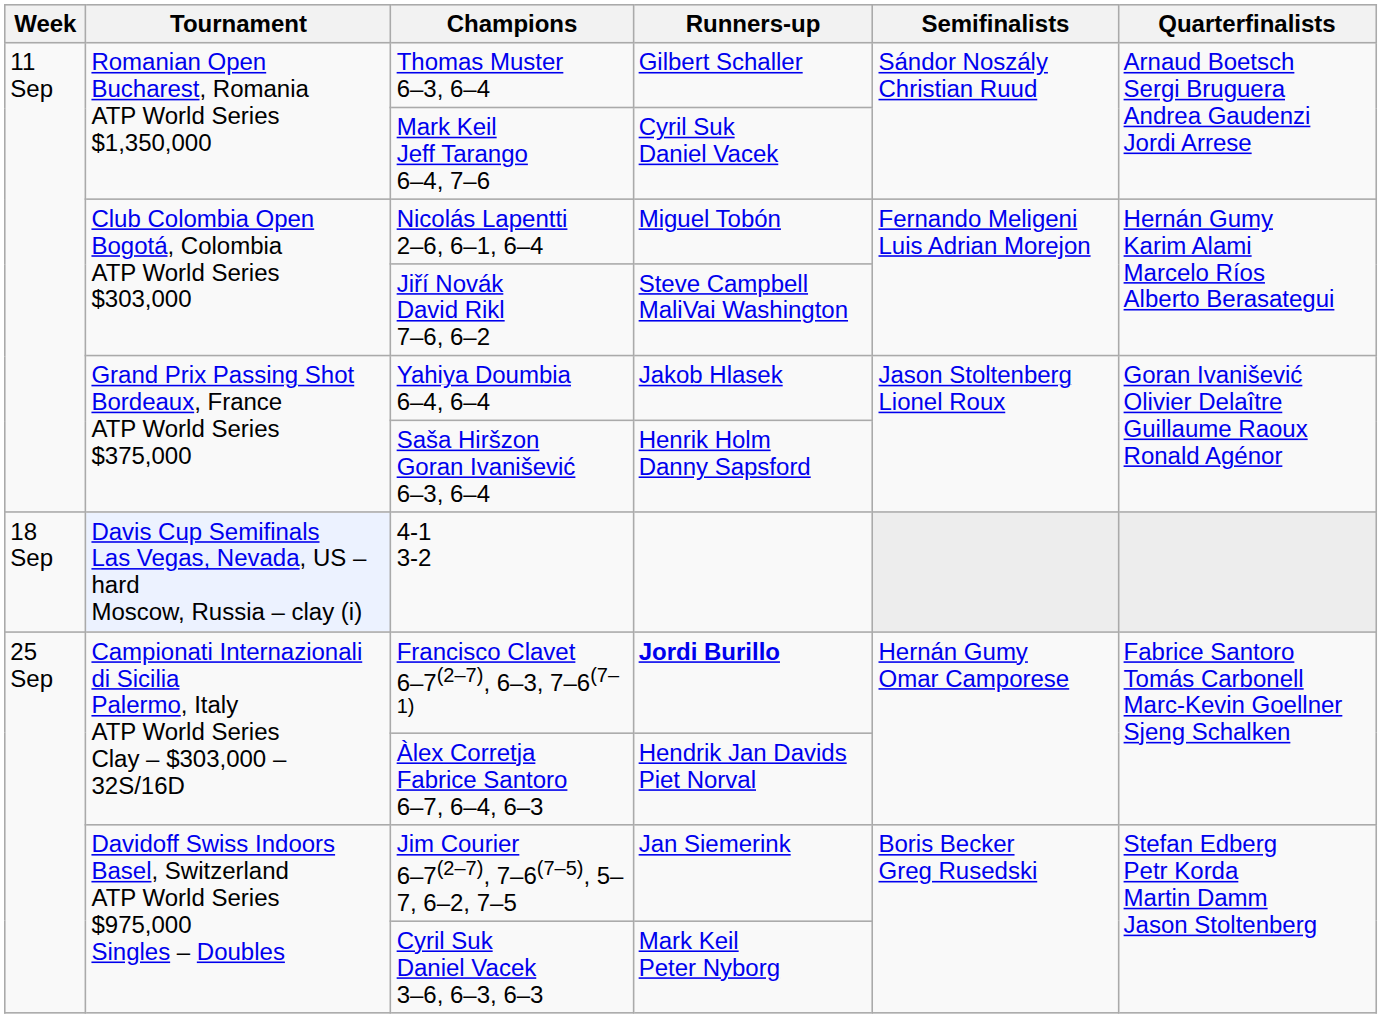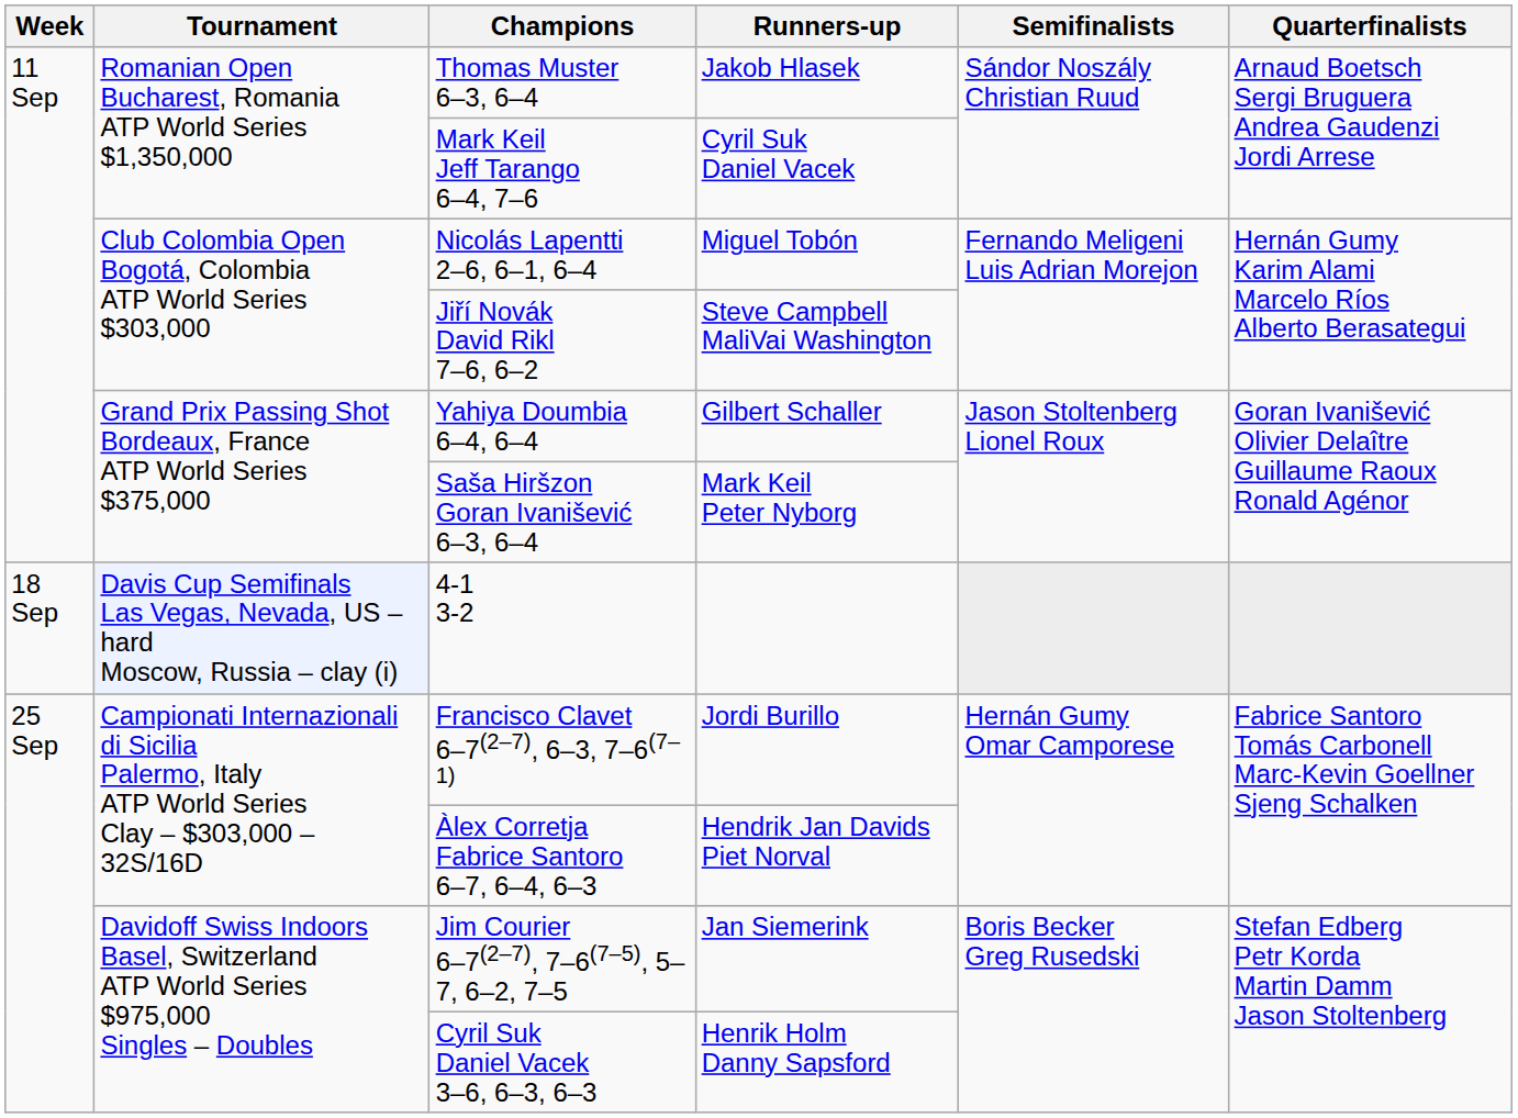Thomas Muster 6–3, 6–4 | Runners-up: Gilbert Schaller -> Jakob Hlasek
Yahiya Doumbia 6–4, 6–4 | Runners-up: Jakob Hlasek -> Gilbert Schaller
Saša Hiršzon Goran Ivanišević 6–3, 6–4 | Runners-up: Henrik Holm Danny Sapsford -> Mark Keil Peter Nyborg
Francisco Clavet 6–7(2–7), 6–3, 7–6(7–1) | Runners-up: bold -> normal
Cyril Suk Daniel Vacek 3–6, 6–3, 6–3 | Runners-up: Mark Keil Peter Nyborg -> Henrik Holm Danny Sapsford
